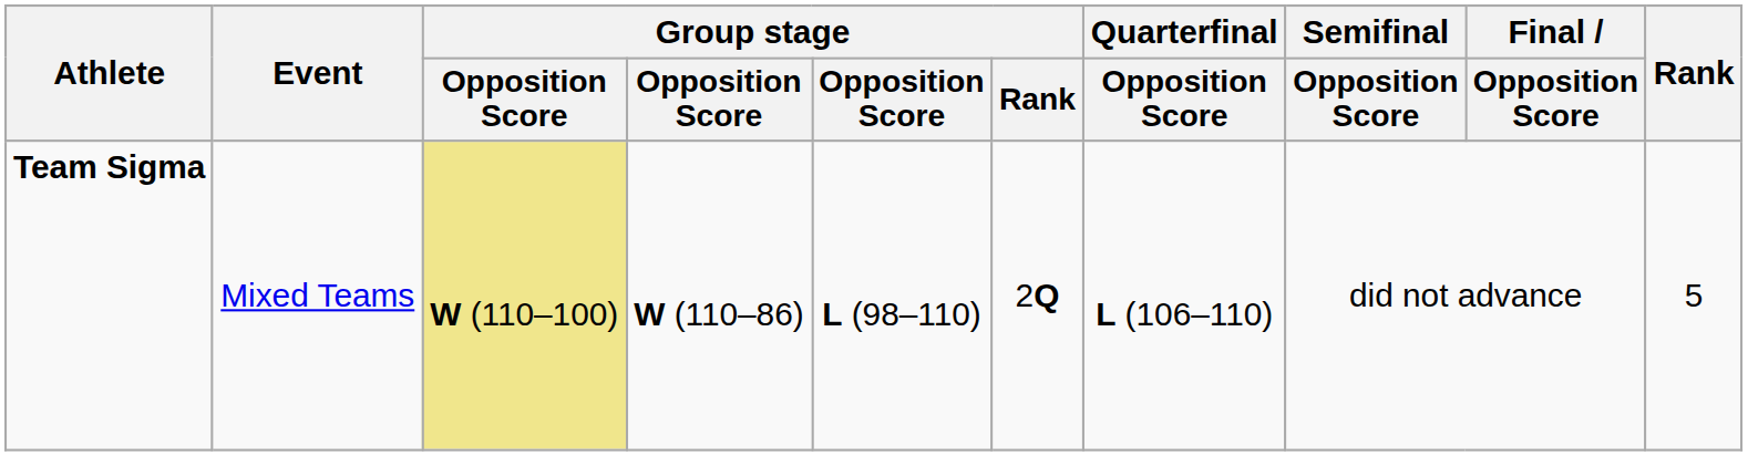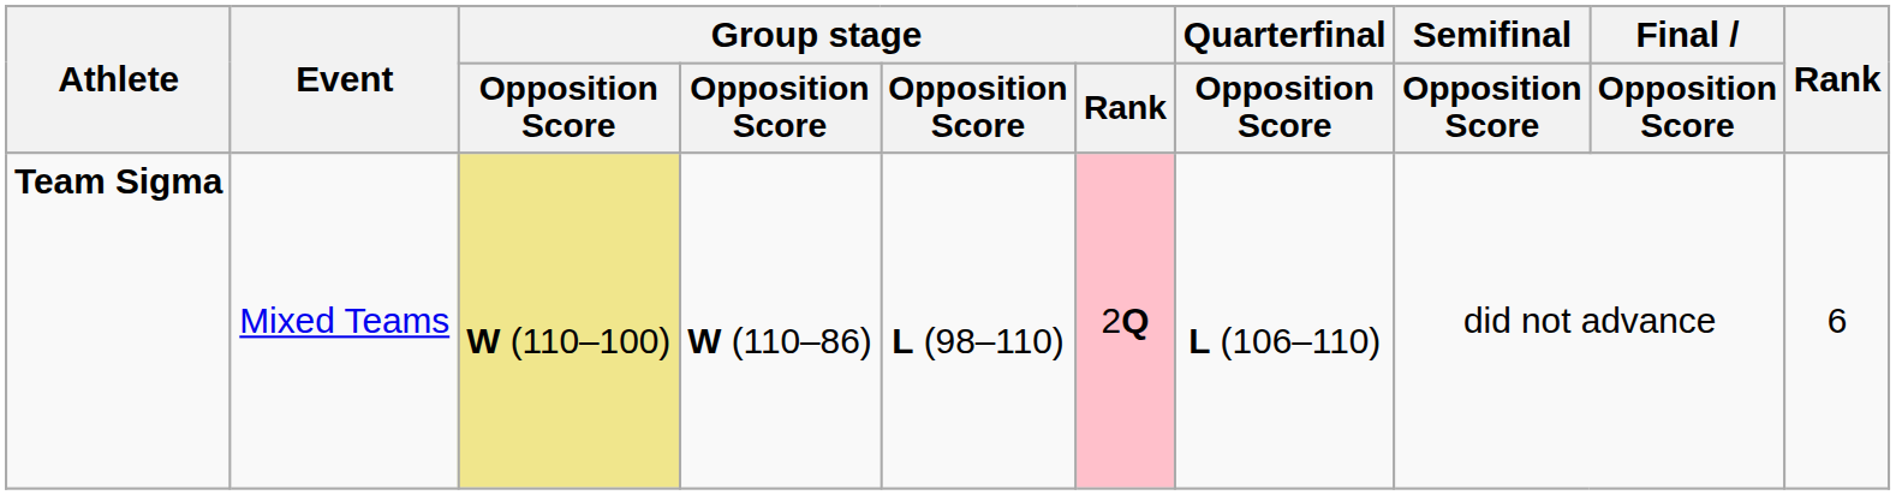Team Sigma | Group stage / Rank: no background -> pink background
Team Sigma | Rank: 5 -> 6
